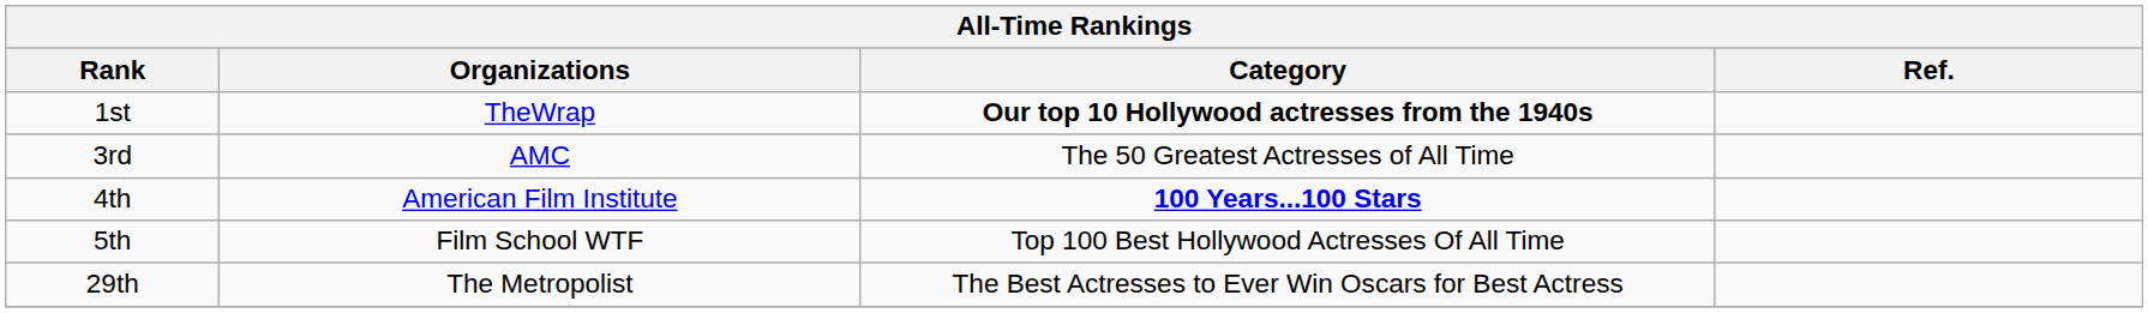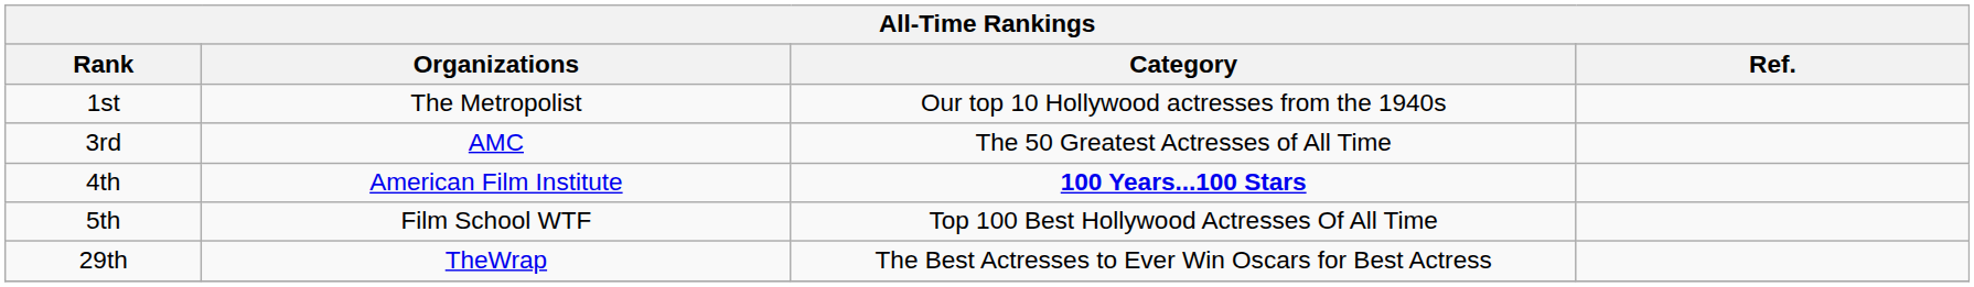1st | Organizations: TheWrap -> The Metropolist
1st | Category: bold -> normal
29th | Organizations: The Metropolist -> TheWrap
